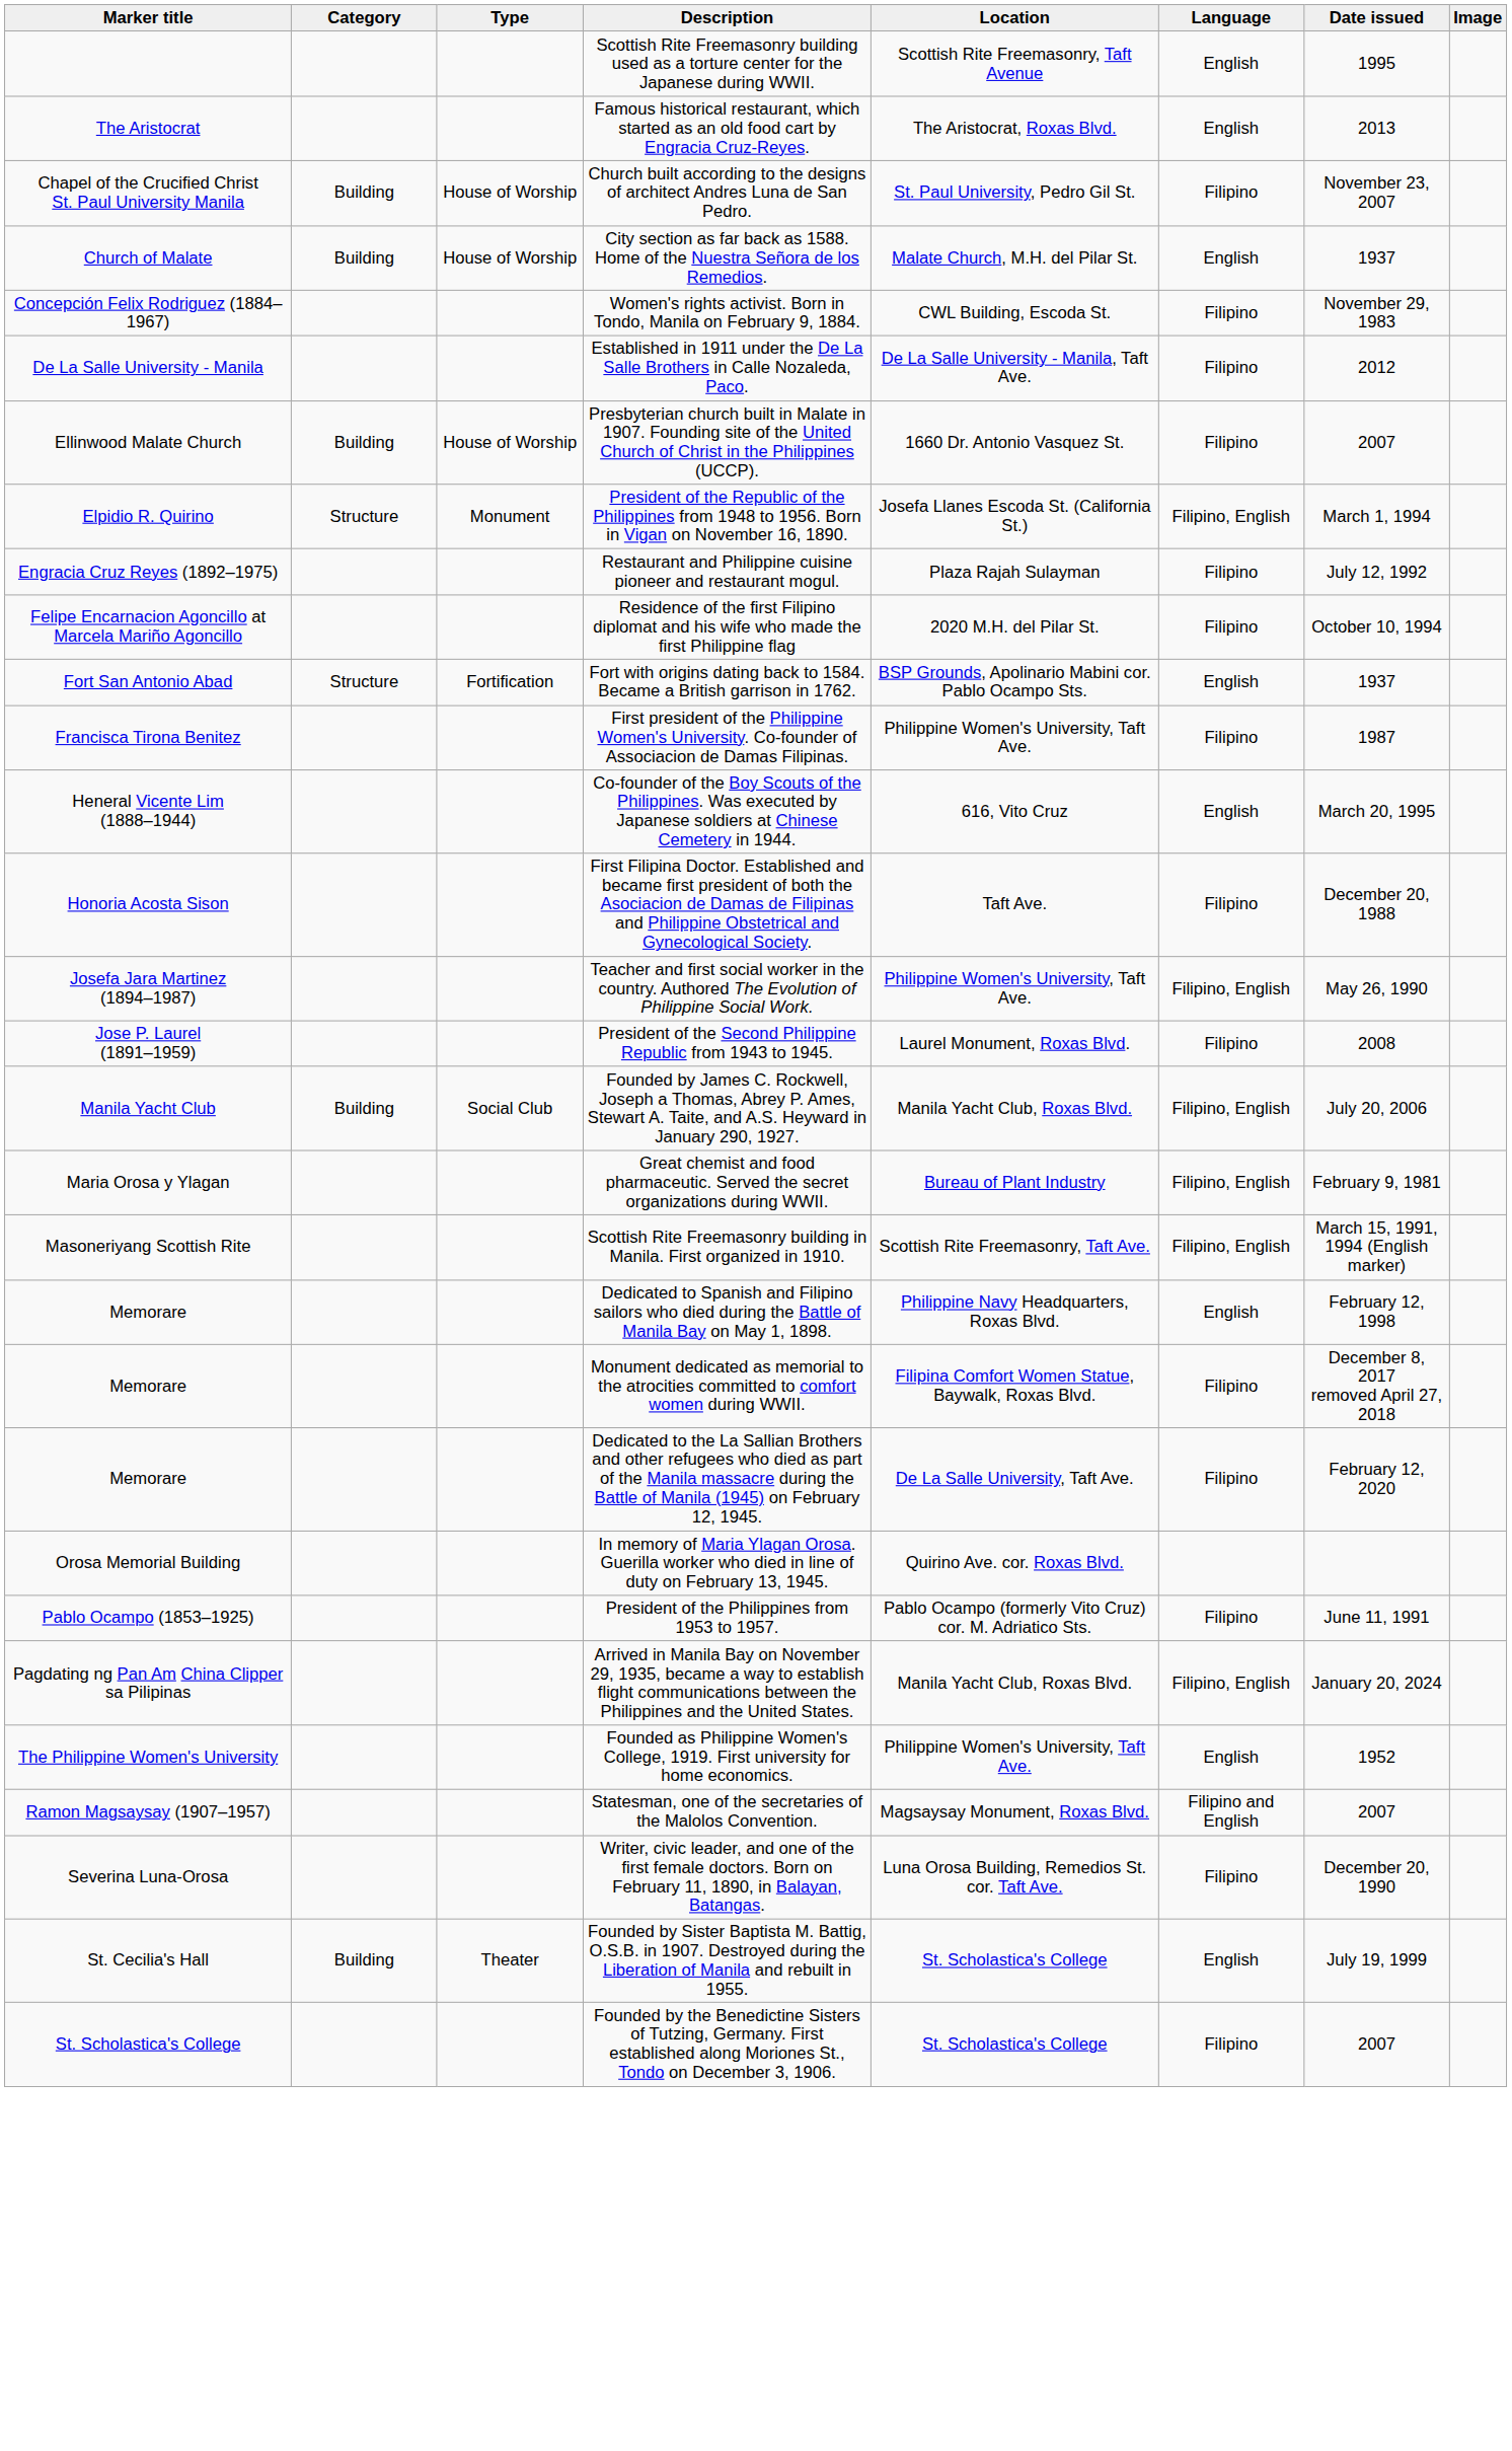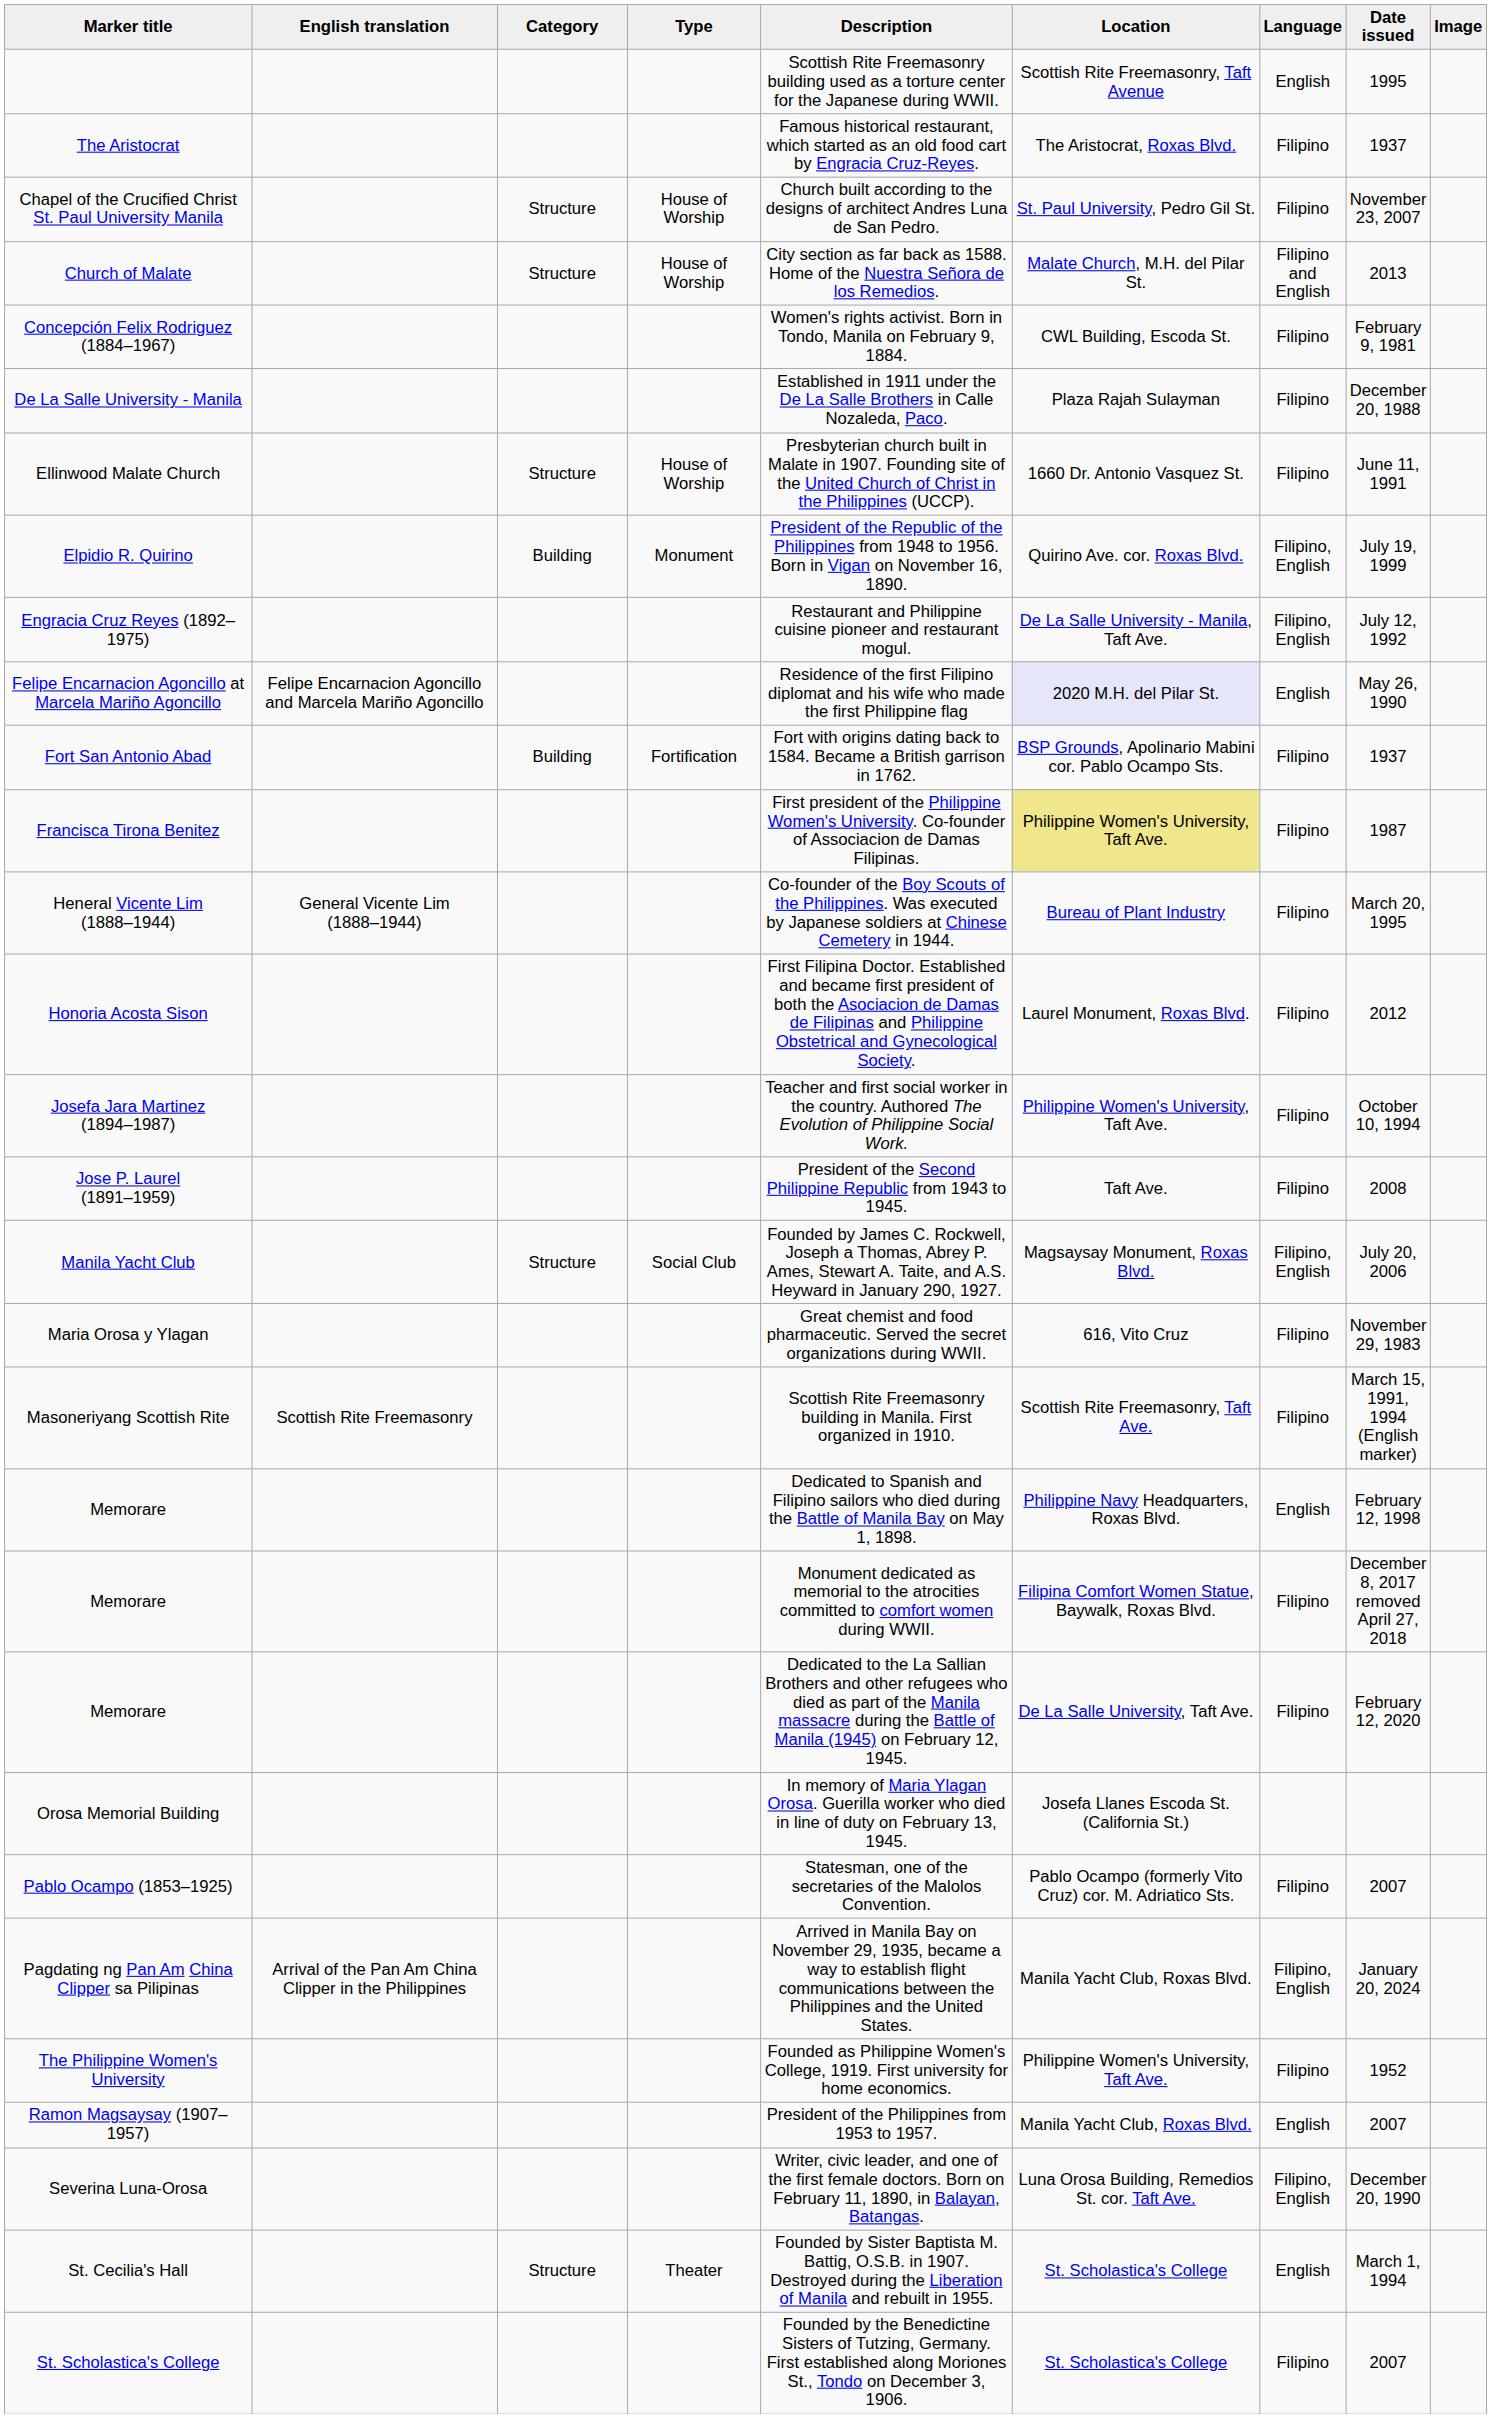+ column: English translation | Felipe Encarnacion Agoncillo and Marcela Mariño Agoncillo | General Vicente Lim (1888–1944) | Scottish Rite Freemasonry | Arrival of the Pan Am China Clipper in the Philippines
The Aristocrat | Language: English -> Filipino
The Aristocrat | Date issued: 2013 -> 1937
Chapel of the Crucified Christ St. Paul University Manila | Category: Building -> Structure
Church of Malate | Category: Building -> Structure
Church of Malate | Language: English -> Filipino and English
Church of Malate | Date issued: 1937 -> 2013
Concepción Felix Rodriguez (1884–1967) | Date issued: November 29, 1983 -> February 9, 1981
De La Salle University - Manila | Location: De La Salle University - Manila, Taft Ave. -> Plaza Rajah Sulayman
De La Salle University - Manila | Date issued: 2012 -> December 20, 1988
Ellinwood Malate Church | Category: Building -> Structure
Ellinwood Malate Church | Date issued: 2007 -> June 11, 1991
Elpidio R. Quirino | Category: Structure -> Building
Elpidio R. Quirino | Location: Josefa Llanes Escoda St. (California St.) -> Quirino Ave. cor. Roxas Blvd.
Elpidio R. Quirino | Date issued: March 1, 1994 -> July 19, 1999
Engracia Cruz Reyes (1892–1975) | Location: Plaza Rajah Sulayman -> De La Salle University - Manila, Taft Ave.
Engracia Cruz Reyes (1892–1975) | Language: Filipino -> Filipino, English
Felipe Encarnacion Agoncillo at Marcela Mariño Agoncillo | Location: no background -> lavender background
Felipe Encarnacion Agoncillo at Marcela Mariño Agoncillo | Language: Filipino -> English
Felipe Encarnacion Agoncillo at Marcela Mariño Agoncillo | Date issued: October 10, 1994 -> May 26, 1990
Fort San Antonio Abad | Category: Structure -> Building
Fort San Antonio Abad | Language: English -> Filipino
Francisca Tirona Benitez | Location: no background -> khaki background
Heneral Vicente Lim (1888–1944) | Location: 616, Vito Cruz -> Bureau of Plant Industry
Heneral Vicente Lim (1888–1944) | Language: English -> Filipino
Honoria Acosta Sison | Location: Taft Ave. -> Laurel Monument, Roxas Blvd.
Honoria Acosta Sison | Date issued: December 20, 1988 -> 2012
Josefa Jara Martinez (1894–1987) | Language: Filipino, English -> Filipino
Josefa Jara Martinez (1894–1987) | Date issued: May 26, 1990 -> October 10, 1994
Jose P. Laurel (1891–1959) | Location: Laurel Monument, Roxas Blvd. -> Taft Ave.
Manila Yacht Club | Category: Building -> Structure
Manila Yacht Club | Location: Manila Yacht Club, Roxas Blvd. -> Magsaysay Monument, Roxas Blvd.
Maria Orosa y Ylagan | Location: Bureau of Plant Industry -> 616, Vito Cruz
Maria Orosa y Ylagan | Language: Filipino, English -> Filipino
Maria Orosa y Ylagan | Date issued: February 9, 1981 -> November 29, 1983
Masoneriyang Scottish Rite | Language: Filipino, English -> Filipino
Orosa Memorial Building | Location: Quirino Ave. cor. Roxas Blvd. -> Josefa Llanes Escoda St. (California St.)
Pablo Ocampo (1853–1925) | Description: President of the Philippines from 1953 to 1957. -> Statesman, one of the secretaries of the Malolos Convention.
Pablo Ocampo (1853–1925) | Date issued: June 11, 1991 -> 2007
The Philippine Women's University | Language: English -> Filipino
Ramon Magsaysay (1907–1957) | Description: Statesman, one of the secretaries of the Malolos Convention. -> President of the Philippines from 1953 to 1957.
Ramon Magsaysay (1907–1957) | Location: Magsaysay Monument, Roxas Blvd. -> Manila Yacht Club, Roxas Blvd.
Ramon Magsaysay (1907–1957) | Language: Filipino and English -> English
Severina Luna-Orosa | Language: Filipino -> Filipino, English
St. Cecilia's Hall | Category: Building -> Structure
St. Cecilia's Hall | Date issued: July 19, 1999 -> March 1, 1994
